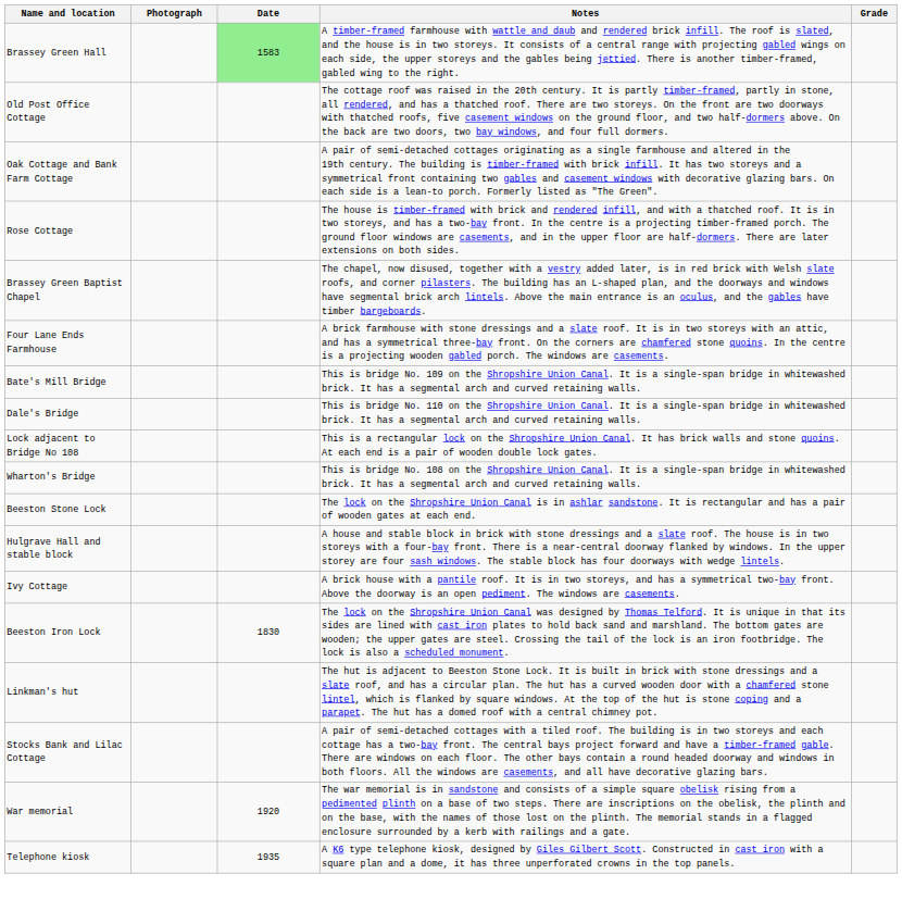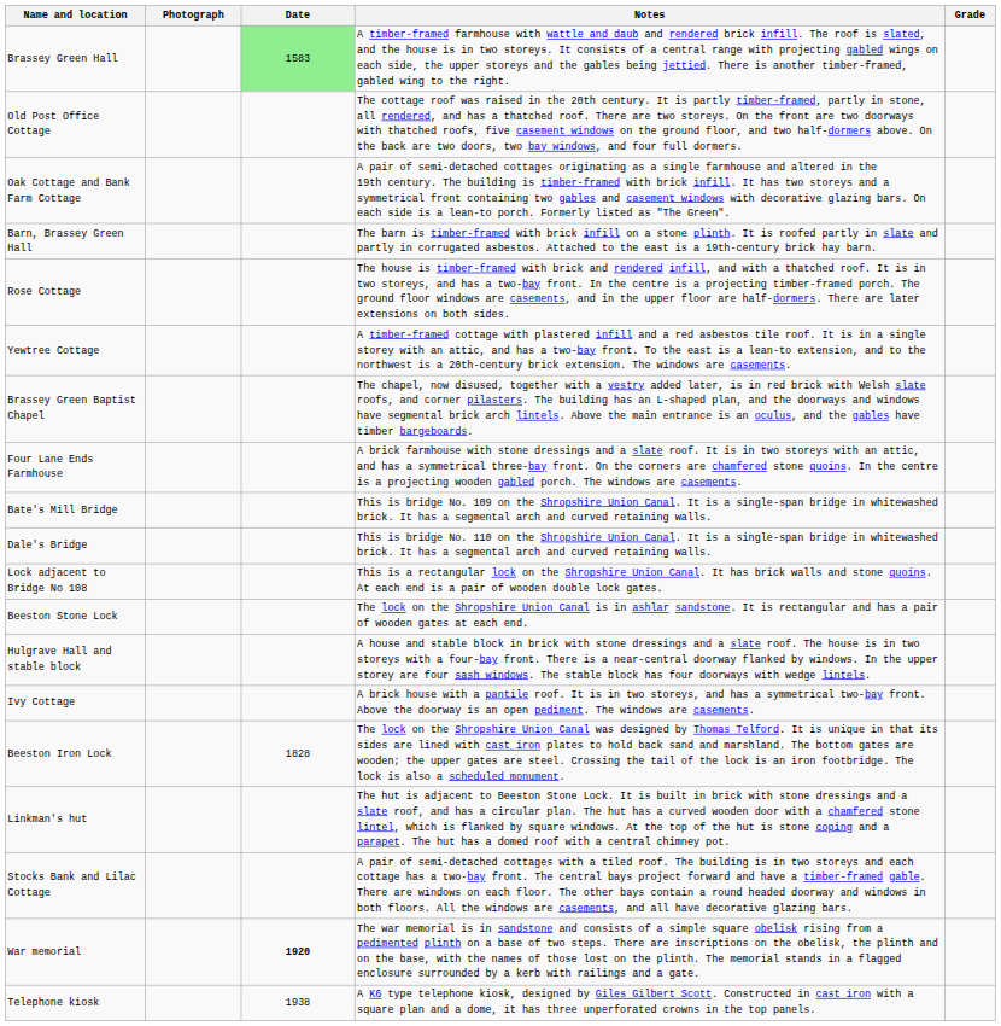+ row: Barn, Brassey Green Hall | The barn is timber-framed with brick infill on a stone plinth. It is roofed partly in slate and partly in corrugated asbestos. Attached to the east is a 19th-century brick hay barn.
+ row: Yewtree Cottage | A timber-framed cottage with plastered infill and a red asbestos tile roof. It is in a single storey with an attic, and has a two-bay front. To the east is a lean-to extension, and to the northwest is a 20th-century brick extension. The windows are casements.
- row: Wharton's Bridge | This is bridge No. 108 on the Shropshire Union Canal. It is a single-span bridge in whitewashed brick. It has a segmental arch and curved retaining walls.
Beeston Iron Lock | Date: 1830 -> 1828
War memorial | Date: normal -> bold
Telephone kiosk | Date: 1935 -> 1938
